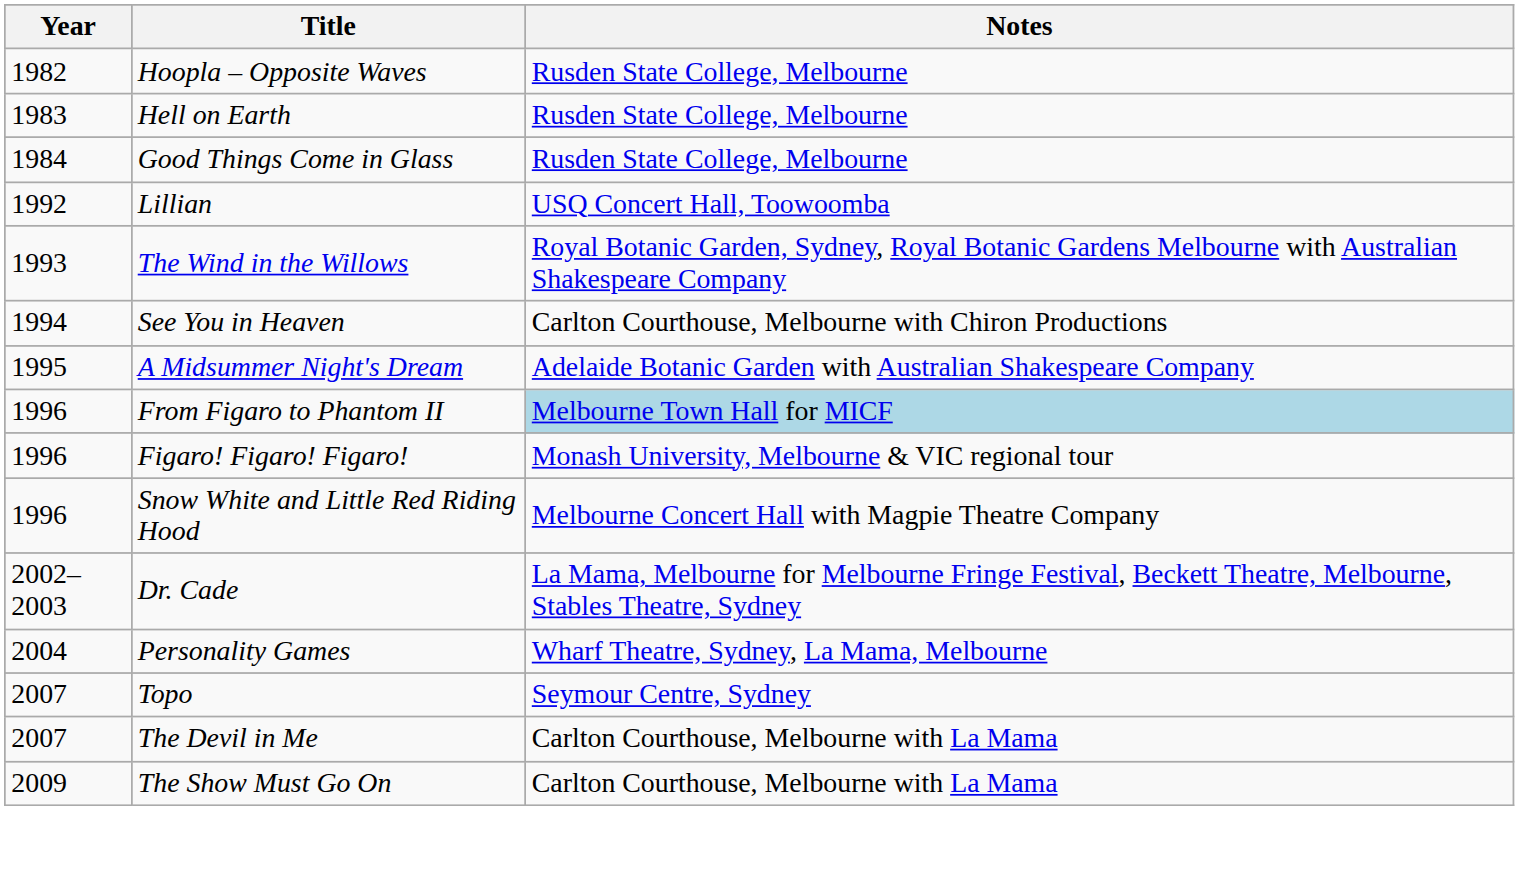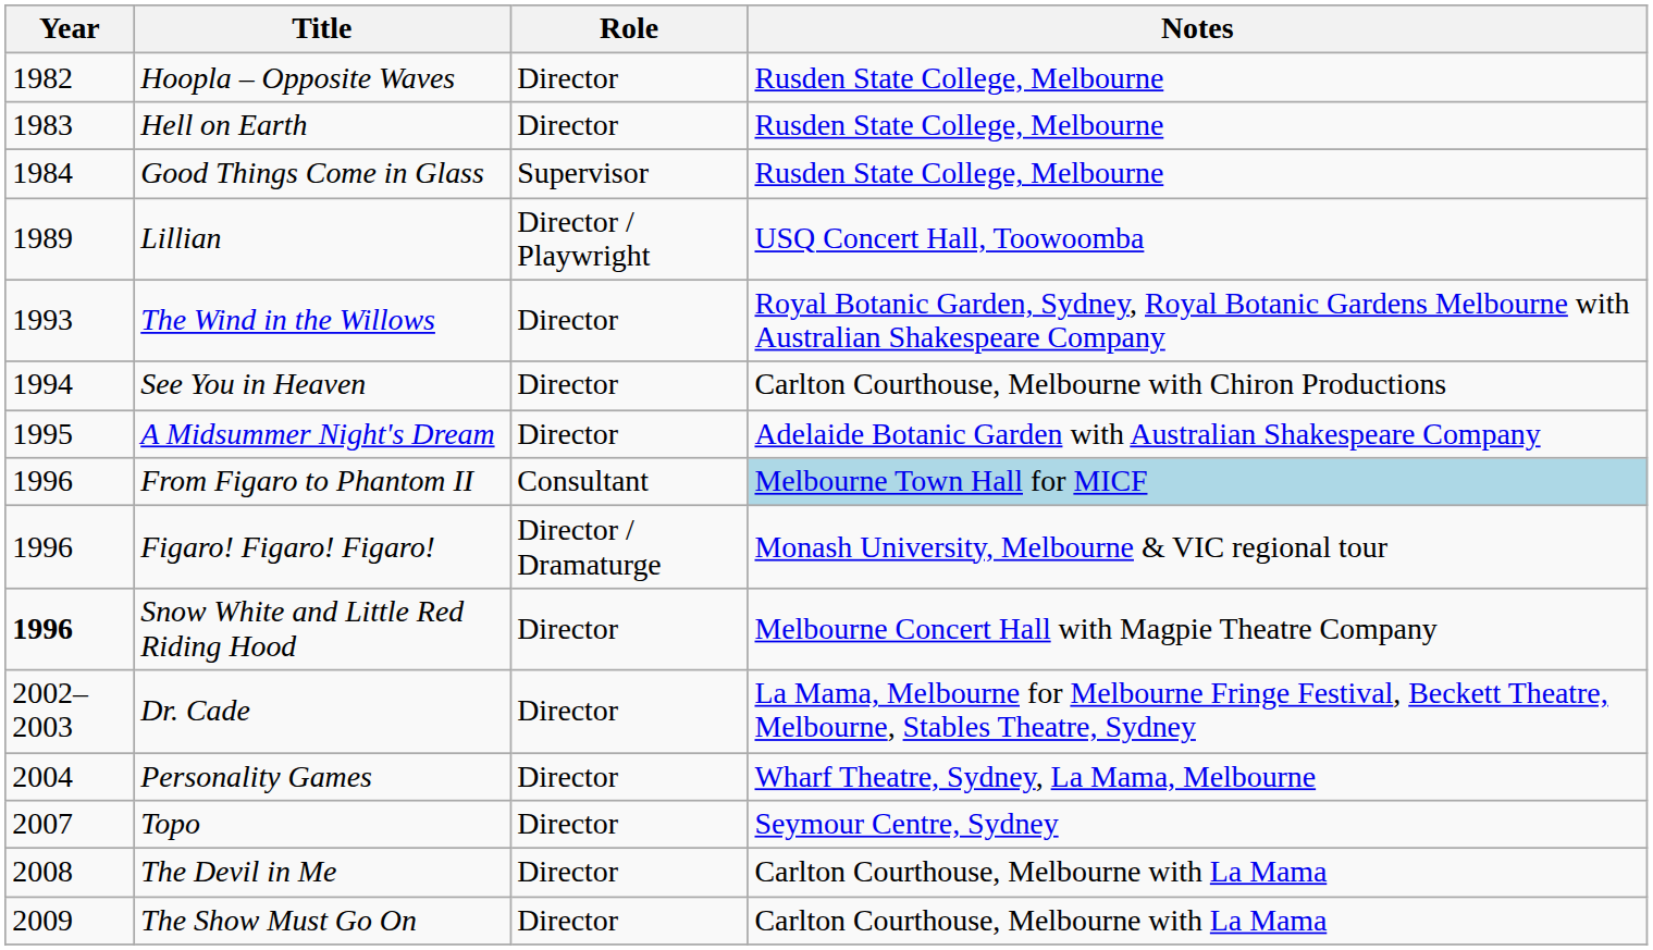+ column: Role | Director | Director | Supervisor | Director / Playwright | Director | Director | Director | Consultant | Director / Dramaturge | Director | Director | Director | Director | Director | Director
Lillian | Year: 1992 -> 1989
Snow White and Little Red Riding Hood | Year: normal -> bold
The Devil in Me | Year: 2007 -> 2008
